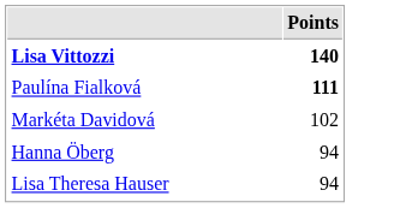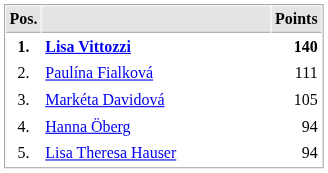+ column: Pos. | 1. | 2. | 3. | 4. | 5.
Paulína Fialková | Points: bold -> normal
Markéta Davidová | Points: 102 -> 105
